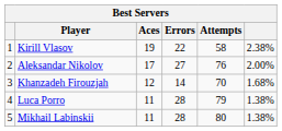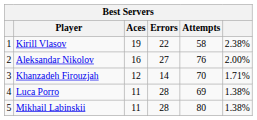Aleksandar Nikolov | Aces: 17 -> 16
Khanzadeh Firouzjah | column 6: 1.68% -> 1.71%
Luca Porro | Attempts: 79 -> 69
